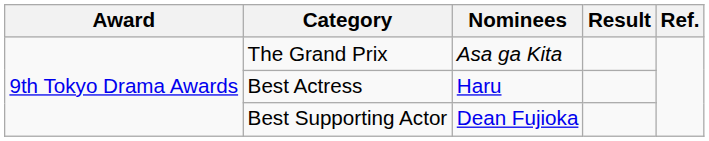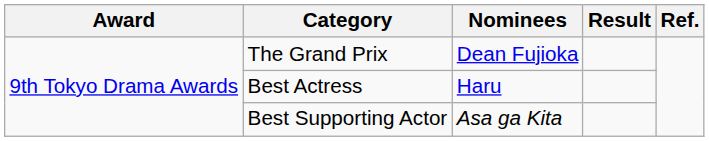The Grand Prix | Nominees: Asa ga Kita -> Dean Fujioka
Best Supporting Actor | Nominees: Dean Fujioka -> Asa ga Kita
